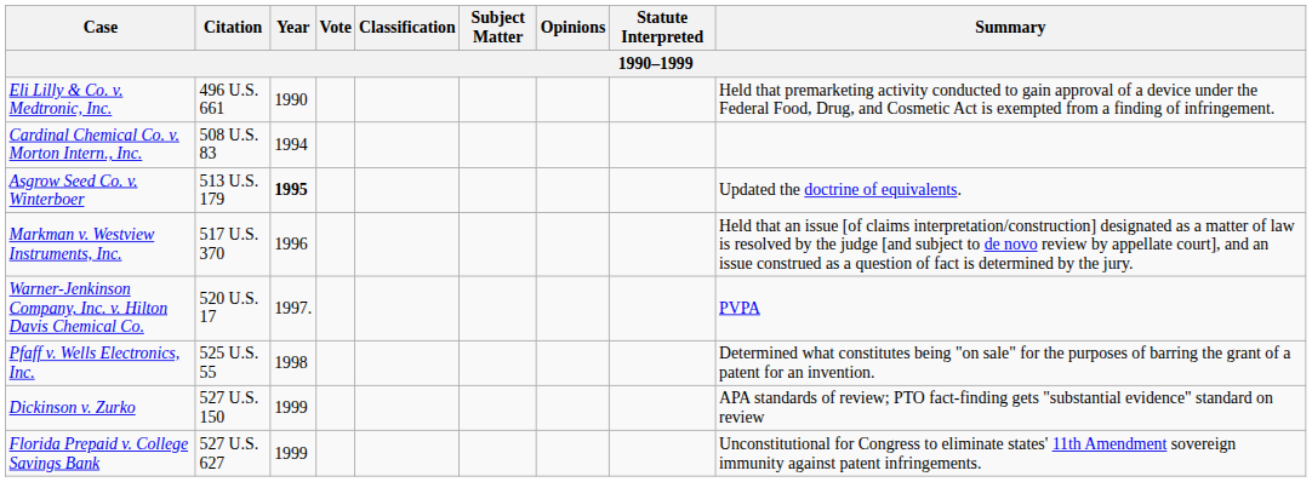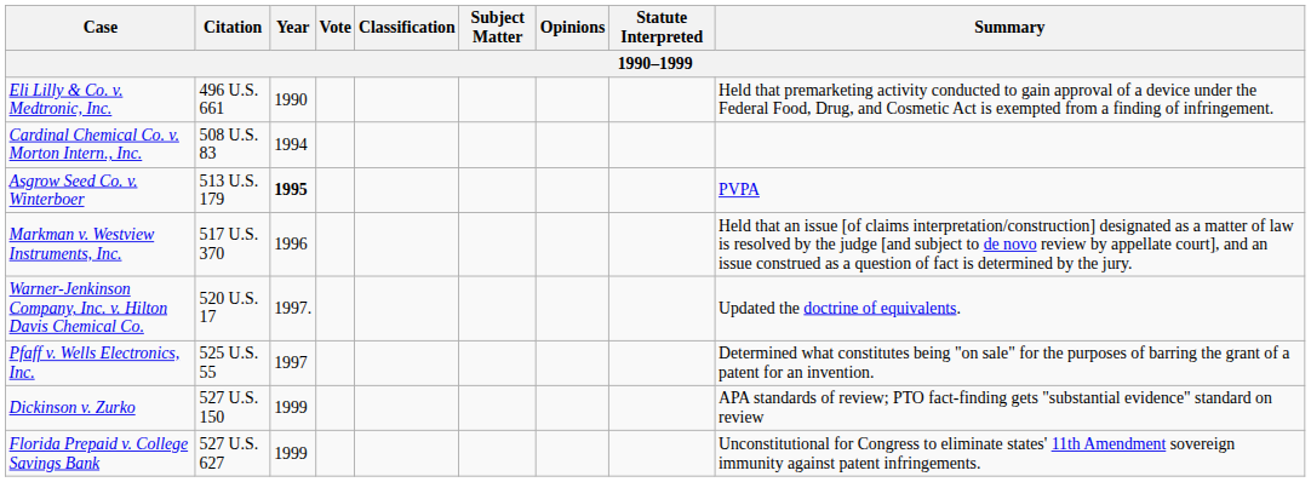Asgrow Seed Co. v. Winterboer | Summary: Updated the doctrine of equivalents. -> PVPA
Warner-Jenkinson Company, Inc. v. Hilton Davis Chemical Co. | Summary: PVPA -> Updated the doctrine of equivalents.
Pfaff v. Wells Electronics, Inc. | Year: 1998 -> 1997
